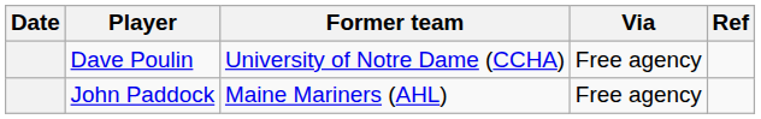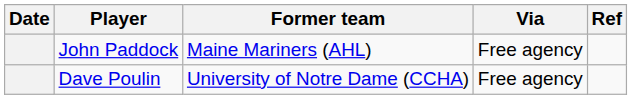rows swapped: John Paddock <-> Dave Poulin
